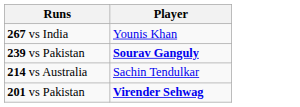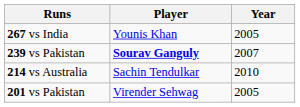+ column: Year | 2005 | 2007 | 2010 | 2005
201 vs Pakistan | Player: bold -> normal
